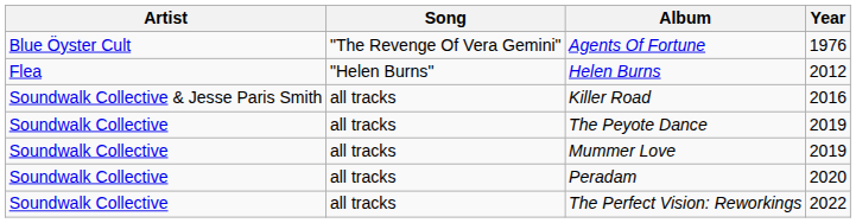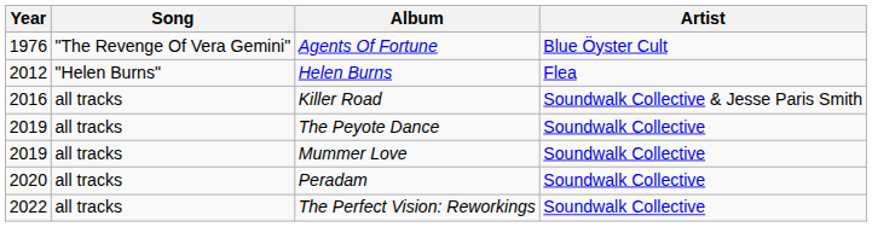columns swapped: Year <-> Artist
